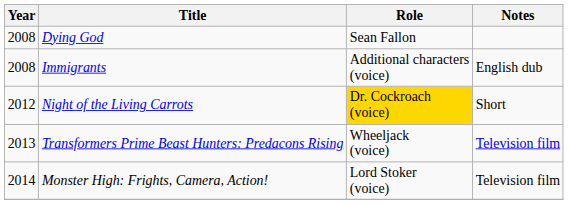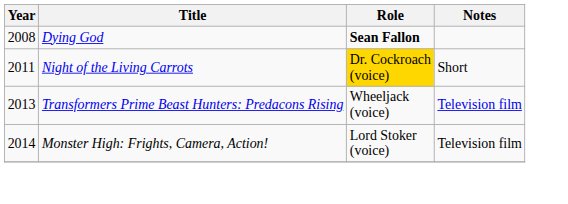Dying God | Role: normal -> bold
- row: 2008 | Immigrants | Additional characters (voice) | English dub
Night of the Living Carrots | Year: 2012 -> 2011
